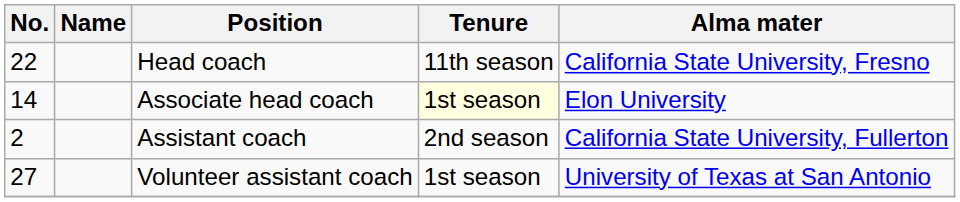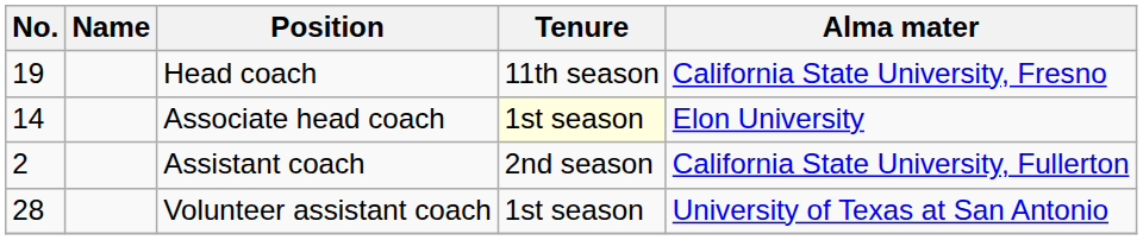Head coach | No.: 22 -> 19
Volunteer assistant coach | No.: 27 -> 28
